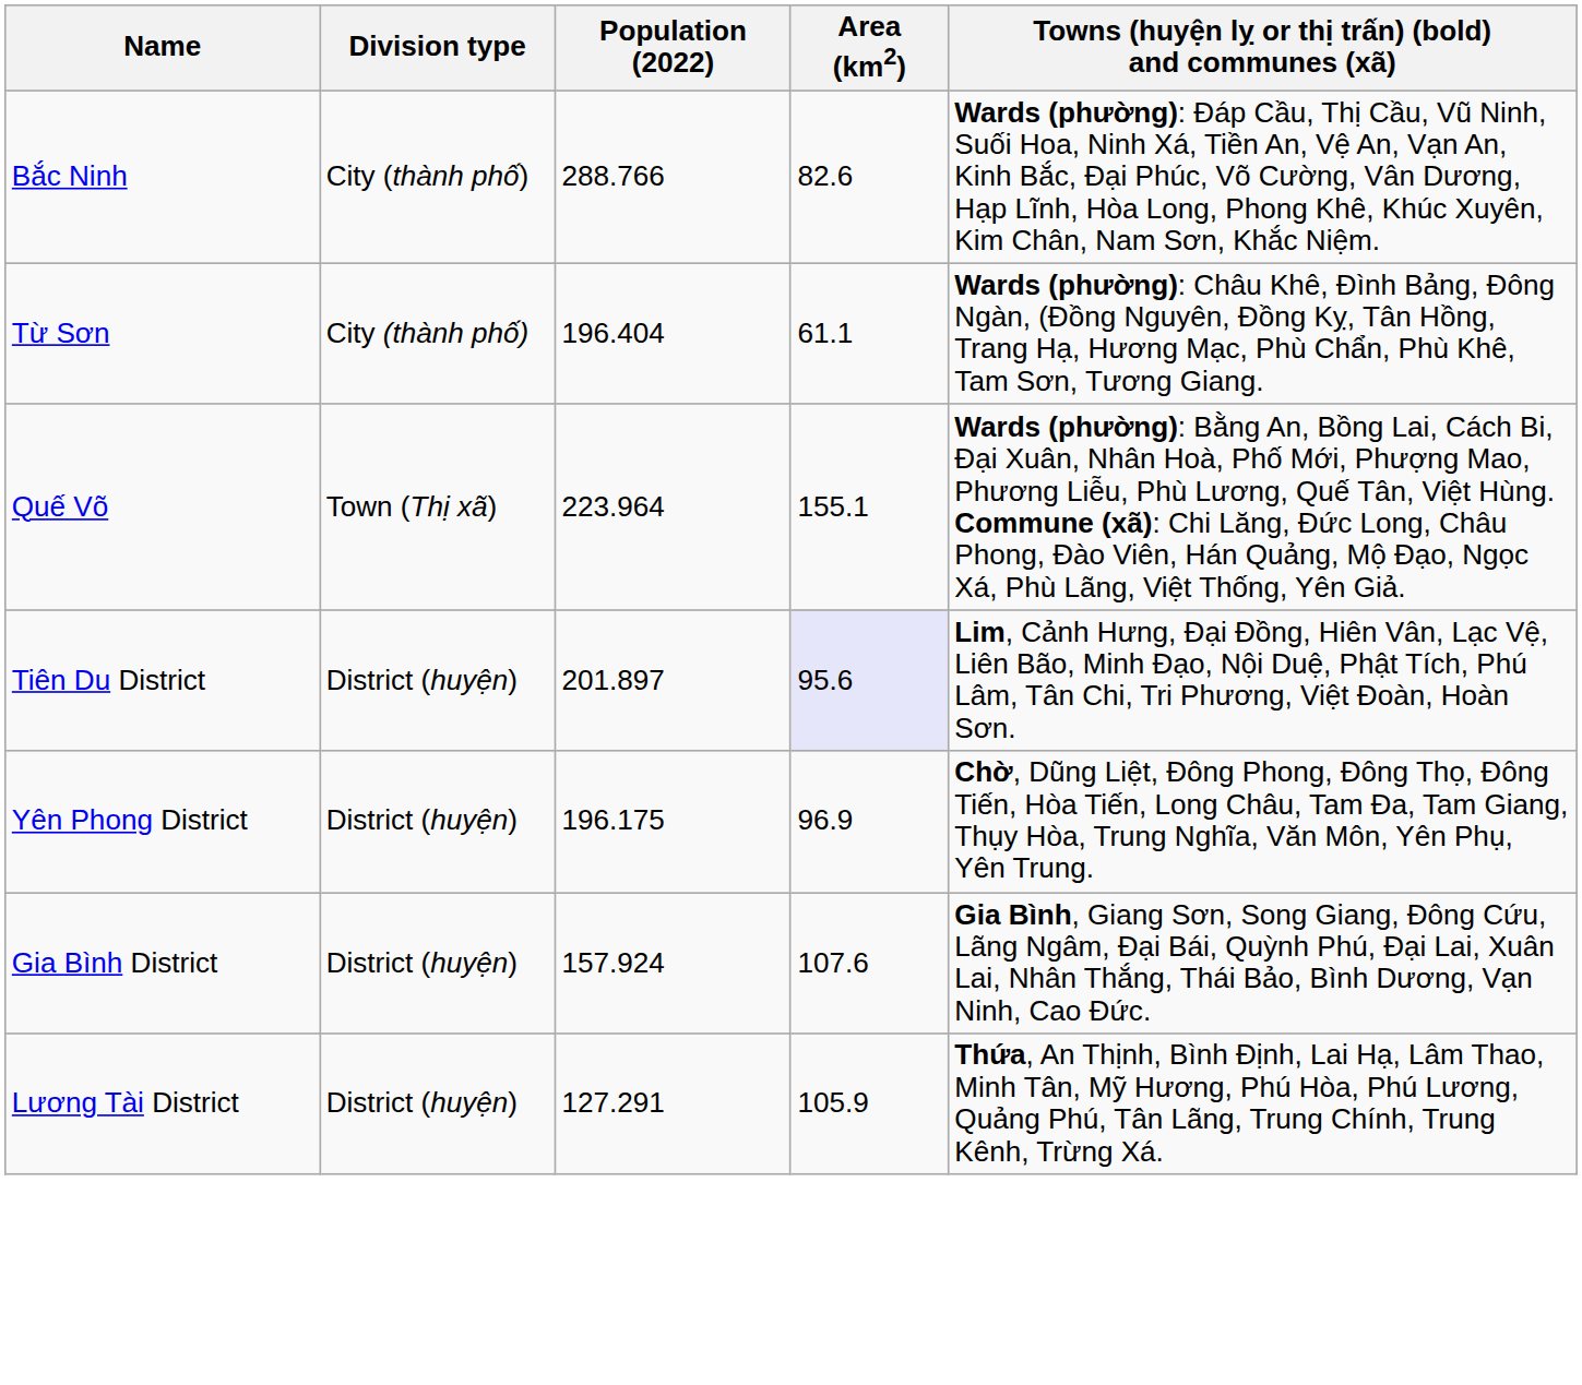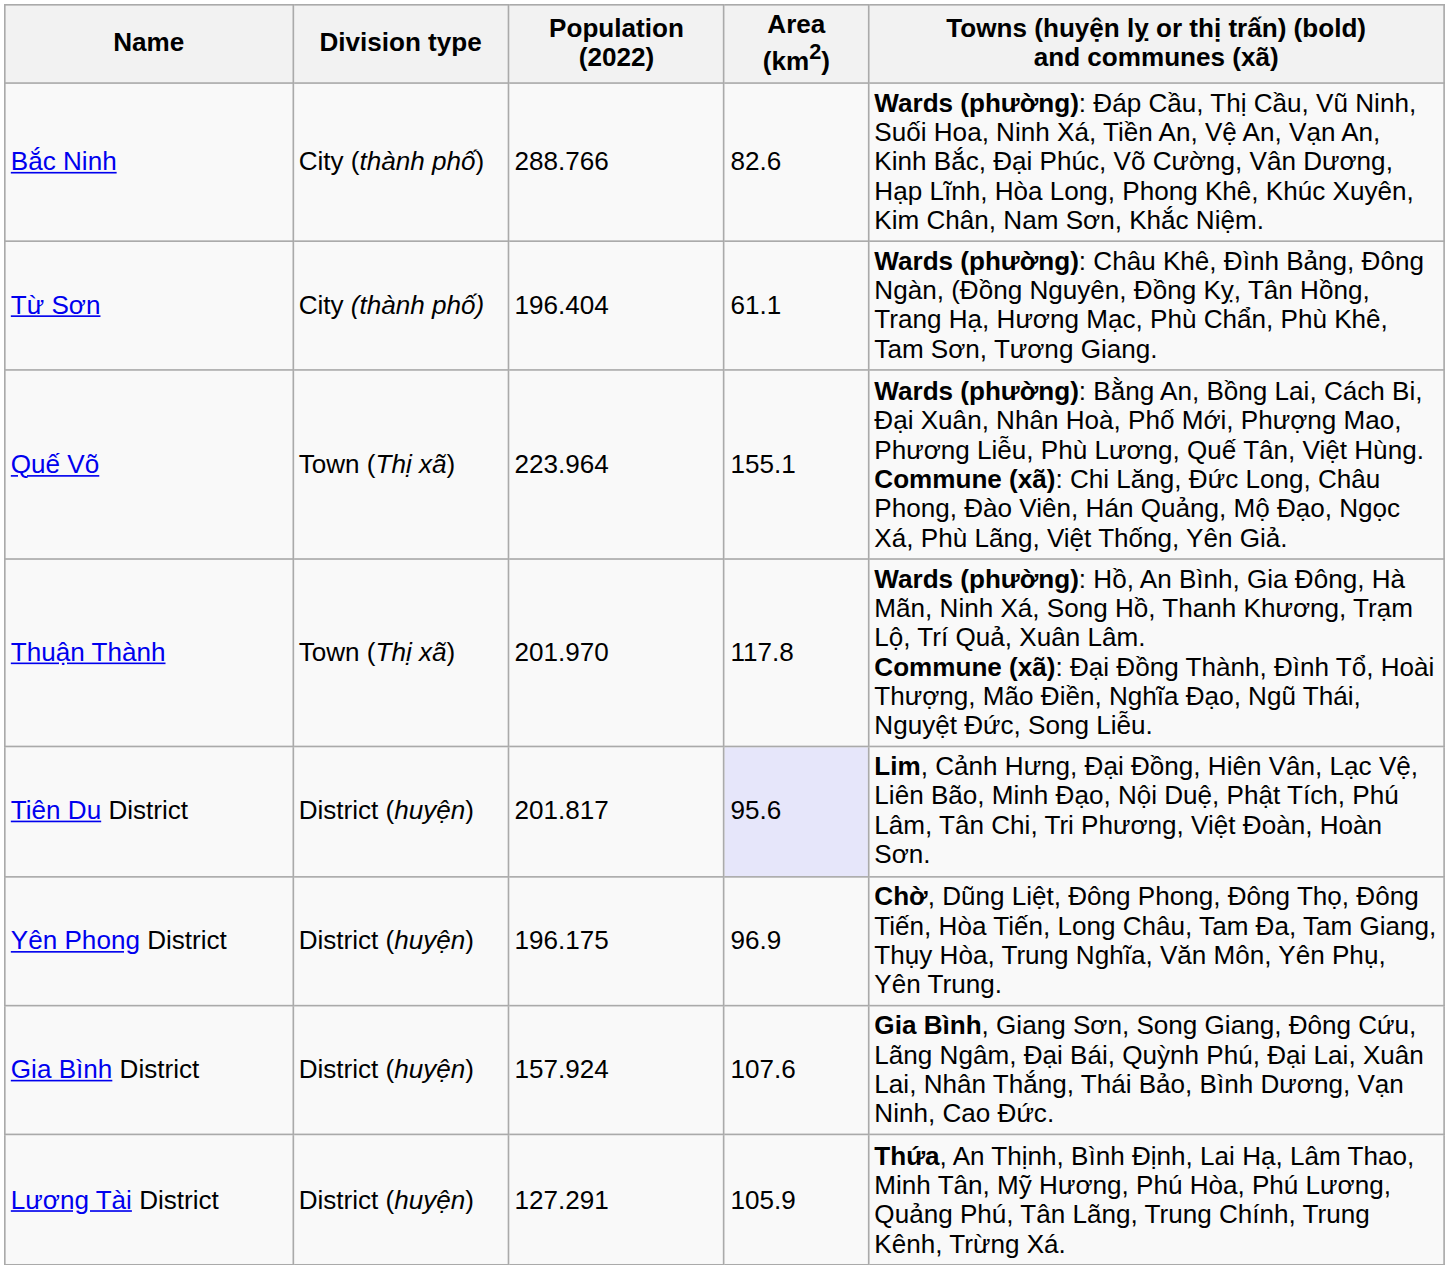+ row: Thuận Thành | Town (Thị xã) | 201.970 | 117.8 | Wards (phường): Hồ, An Bình, Gia Đông, Hà Mãn, Ninh Xá, Song Hồ, Thanh Khương, Trạm Lộ, Trí Quả, Xuân Lâm. Commune (xã): Đại Đồng Thành, Đình Tổ, Hoài Thượng, Mão Điền, Nghĩa Đạo, Ngũ Thái, Nguyệt Đức, Song Liễu.
Tiên Du District | Population (2022): 201.897 -> 201.817
